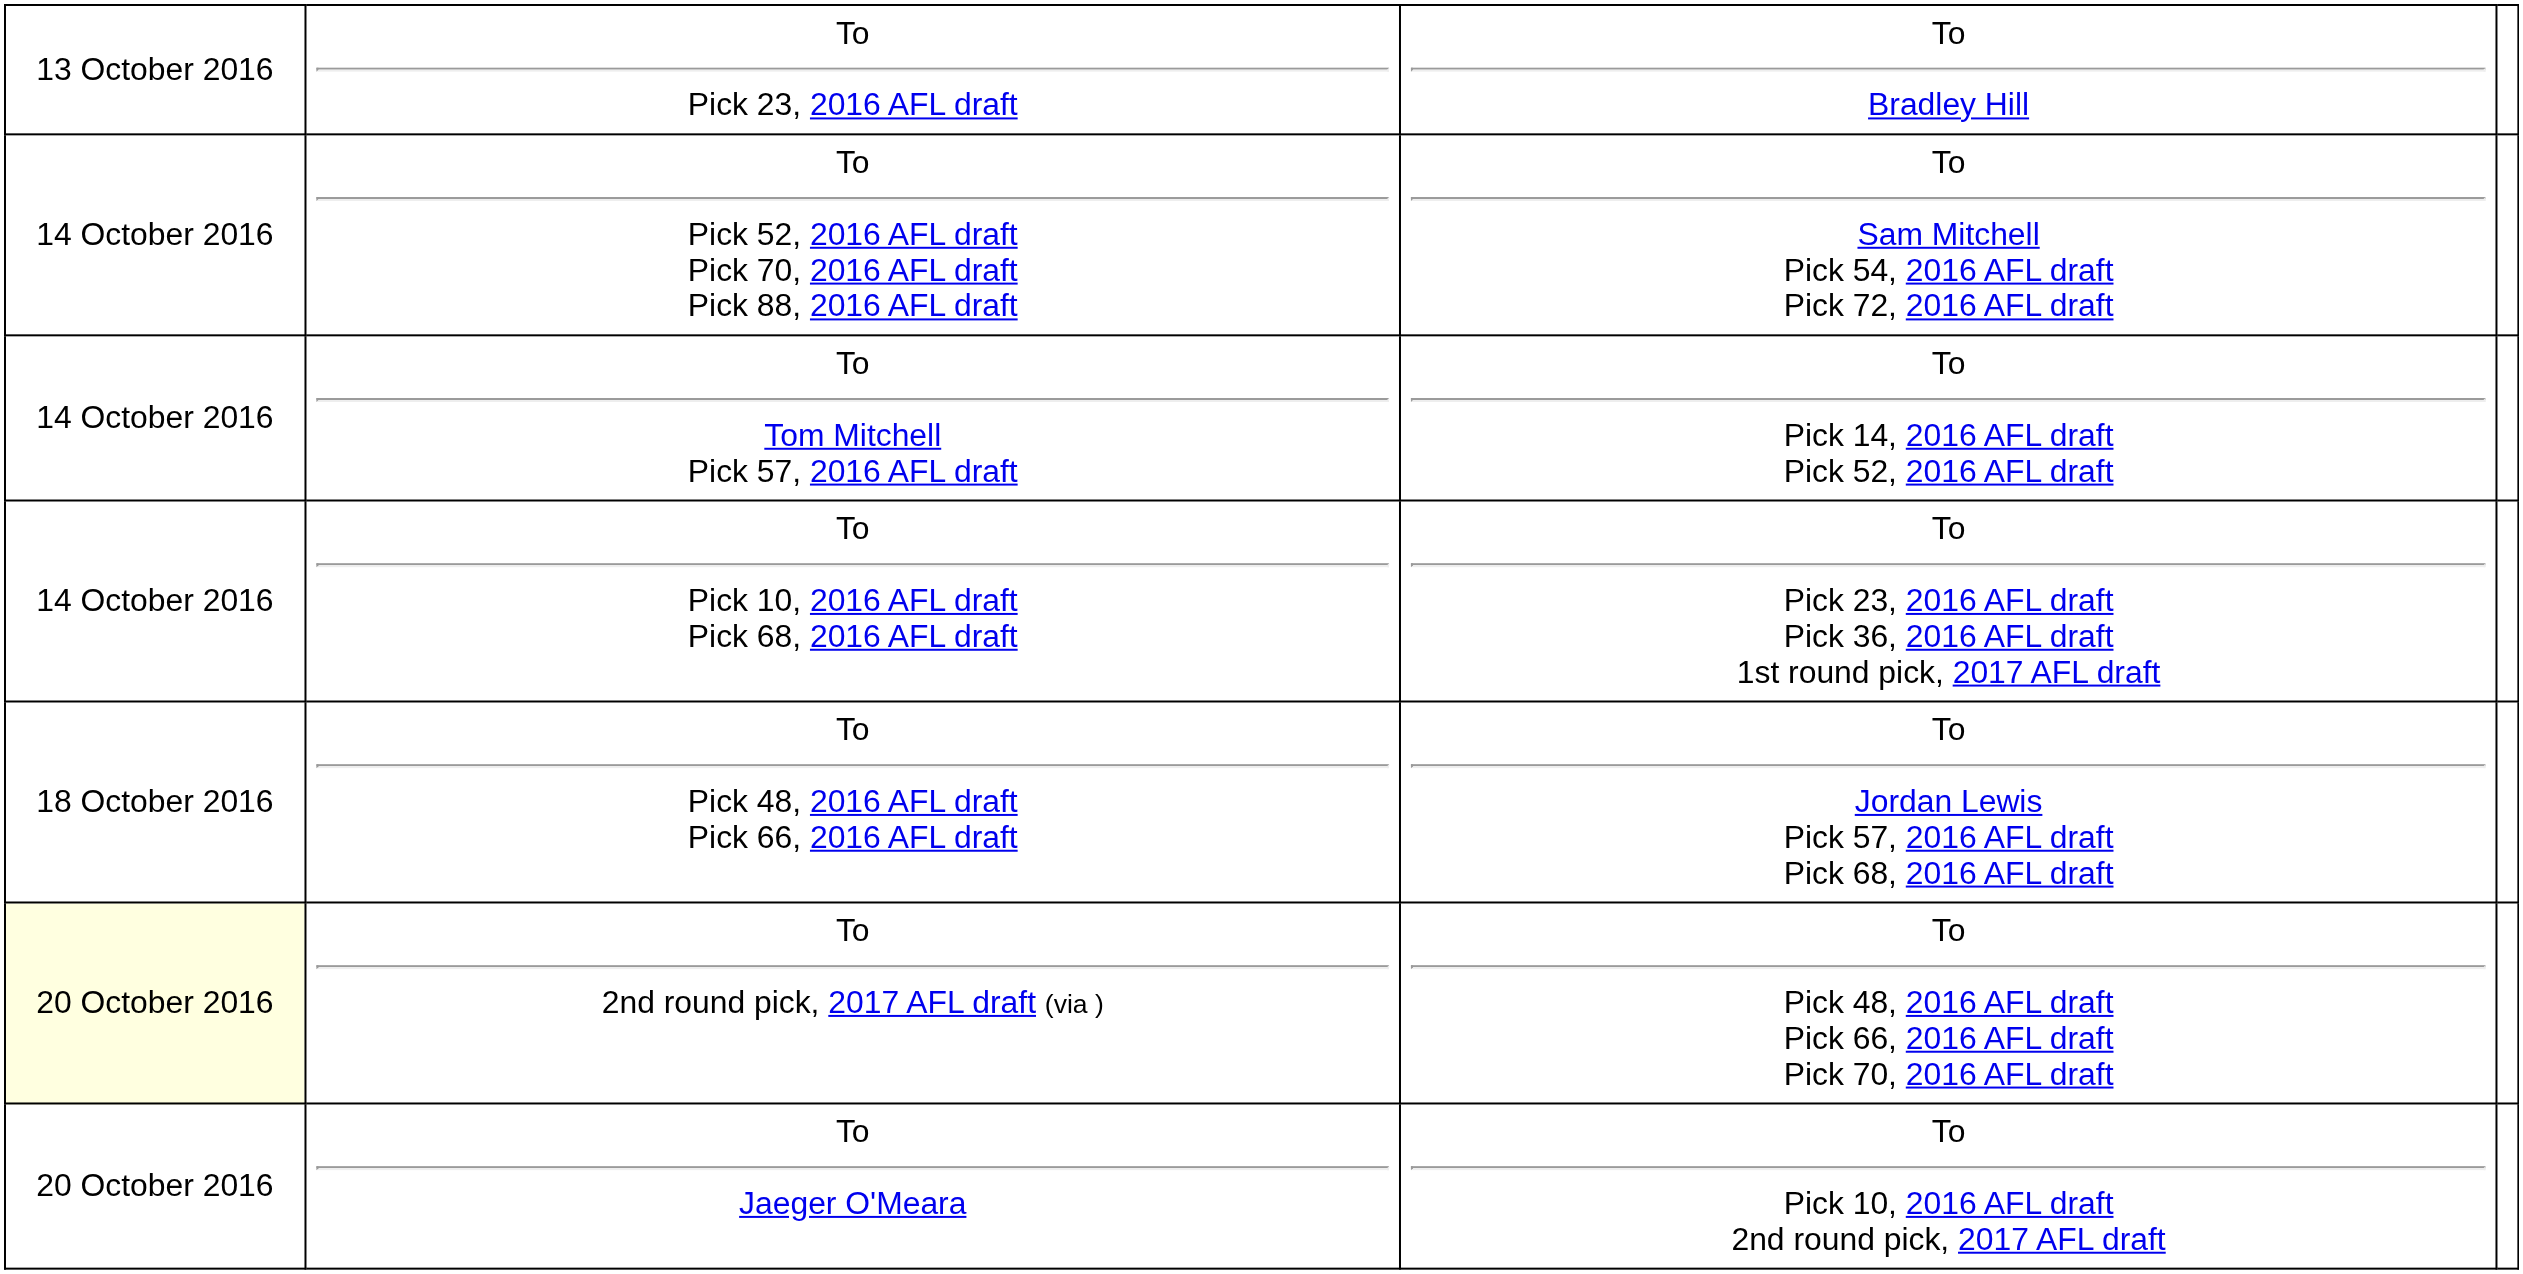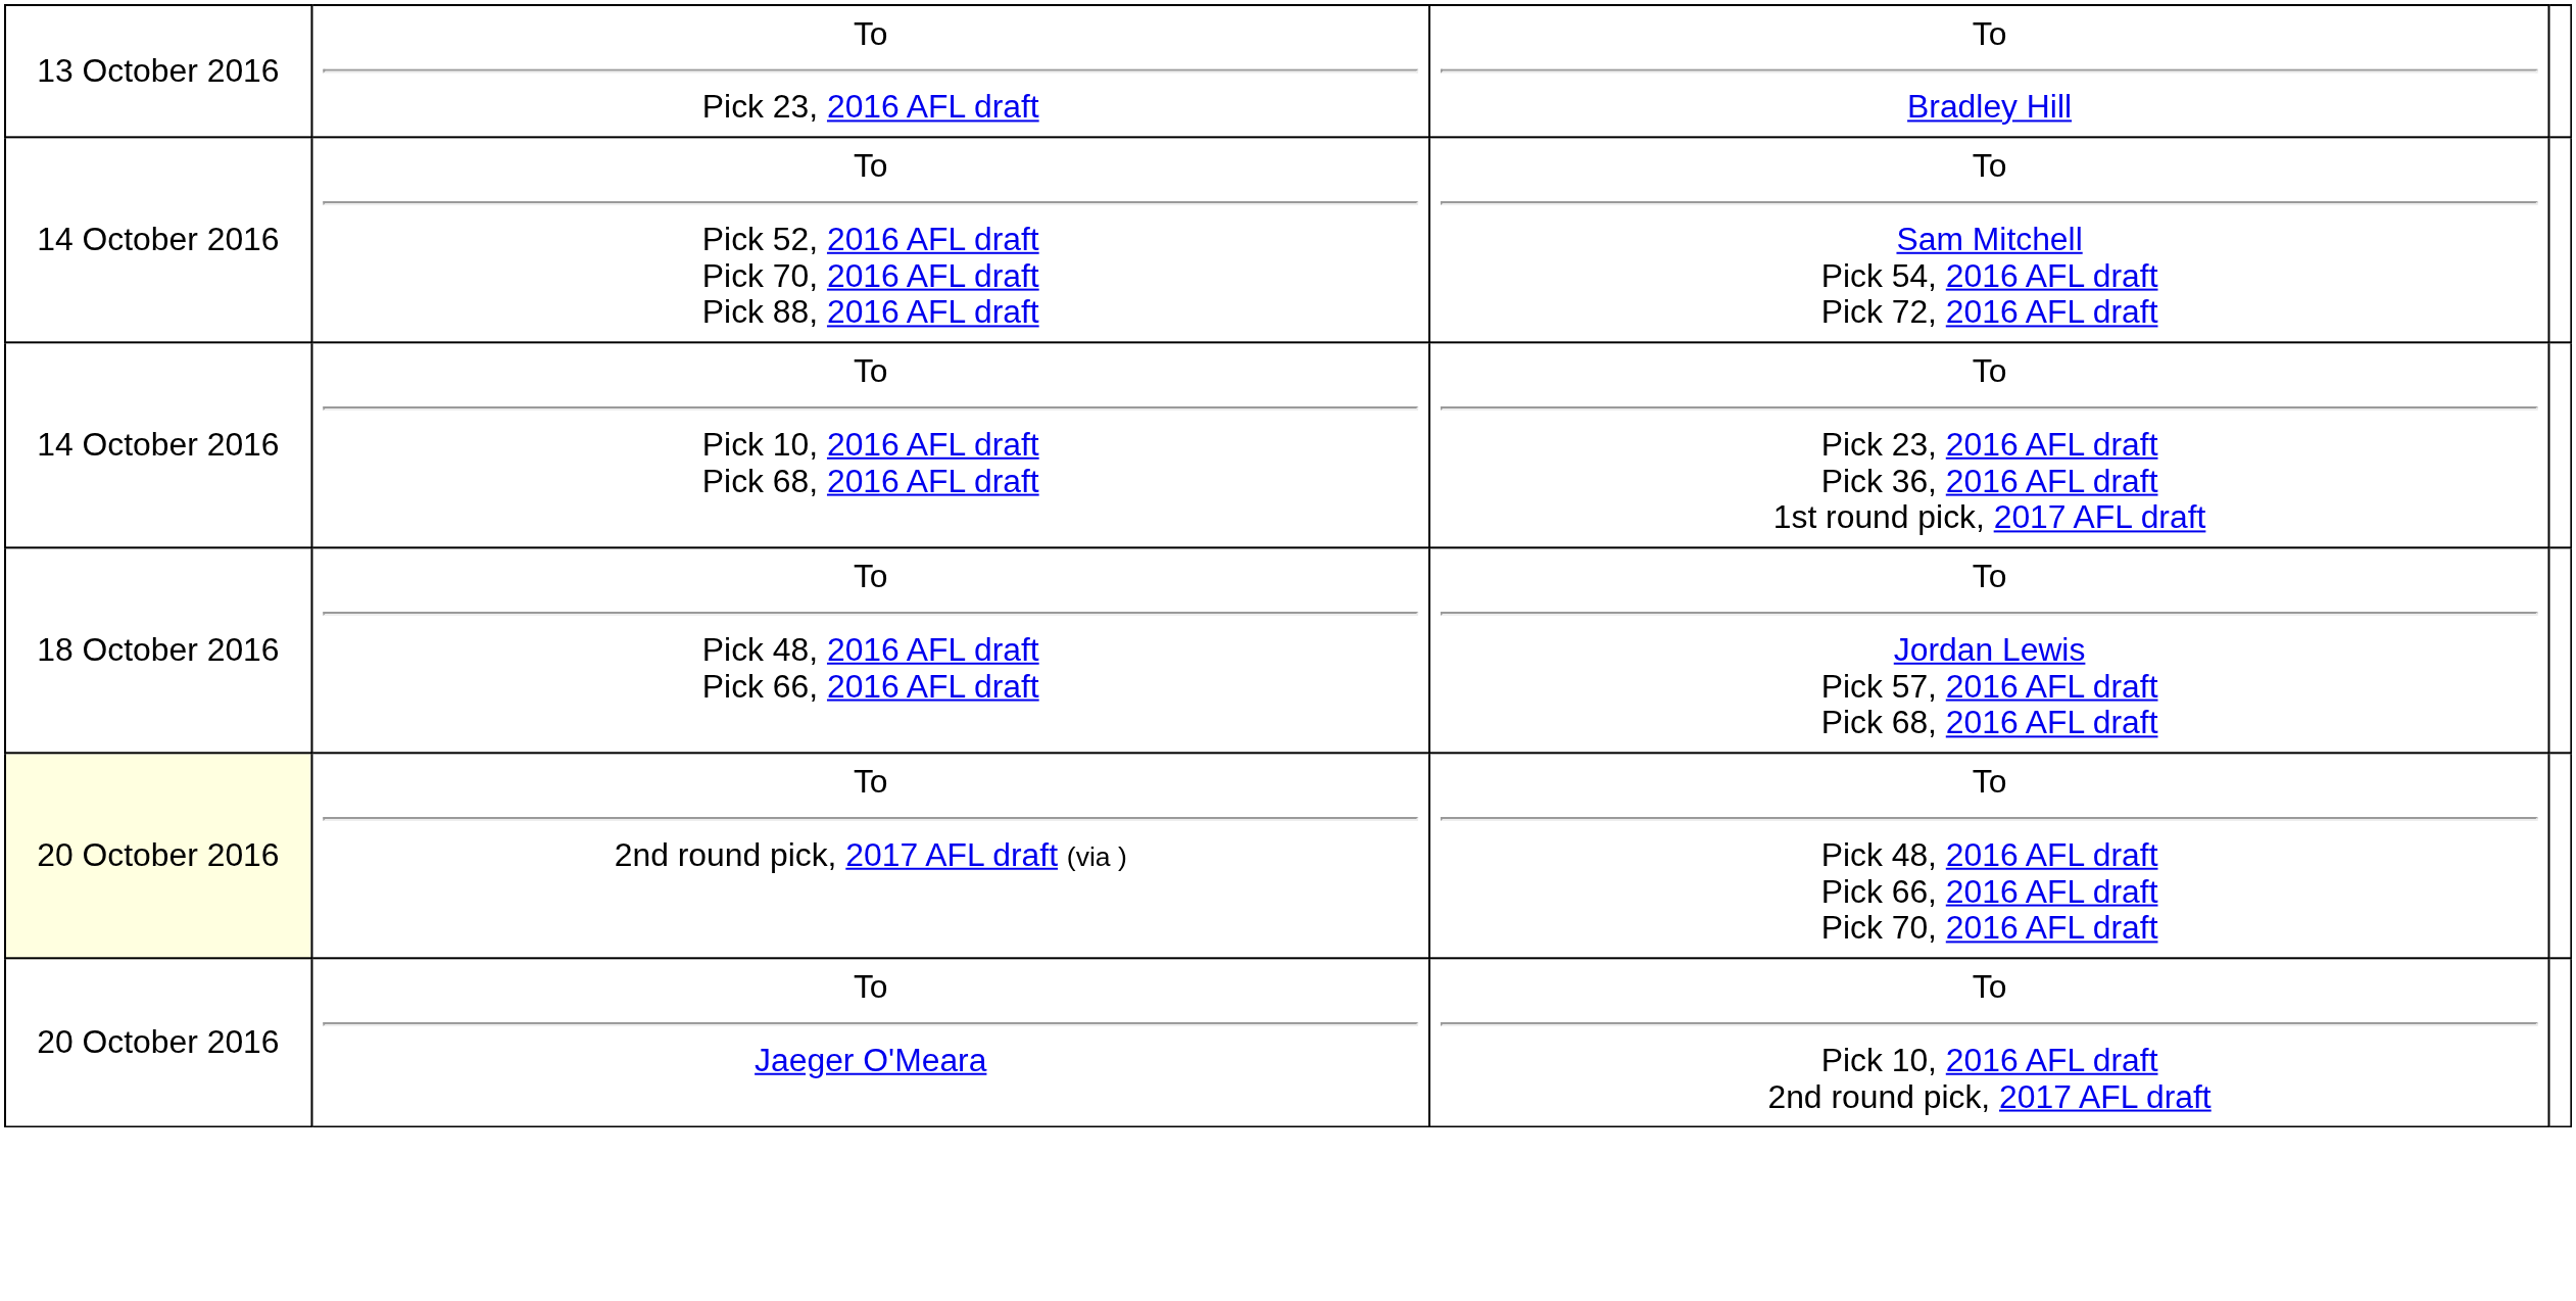- row: 14 October 2016 | To Tom Mitchell Pick 57, 2016 AFL draft | To Pick 14, 2016 AFL draft Pick 52, 2016 AFL draft
